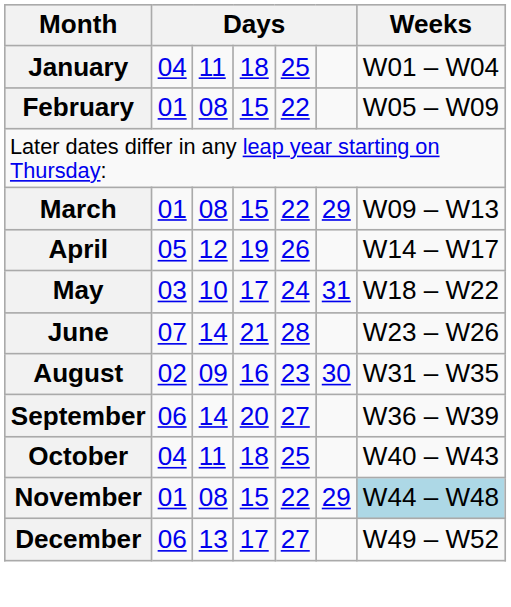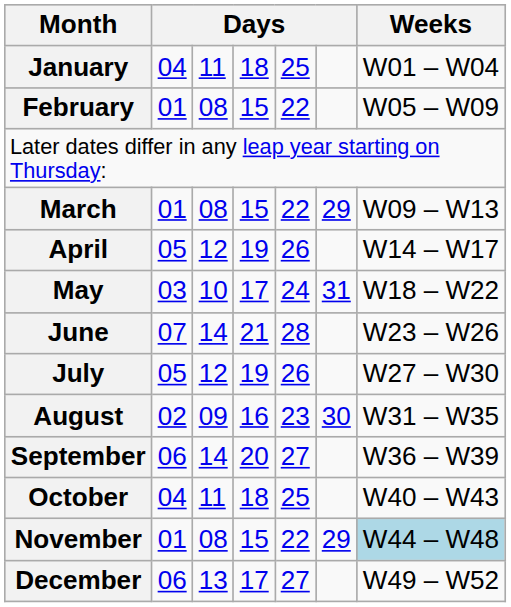+ row: July | 05 | 12 | 19 | 26 | W27 – W30
